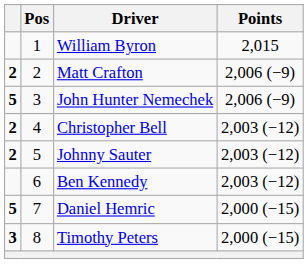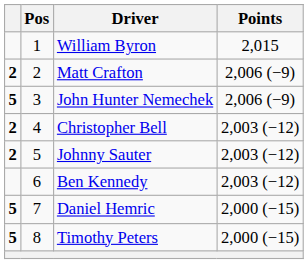Timothy Peters | column 1: 3 -> 5
